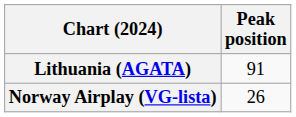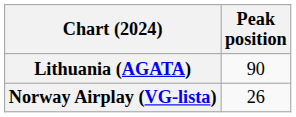Lithuania (AGATA) | Peak position: 91 -> 90
